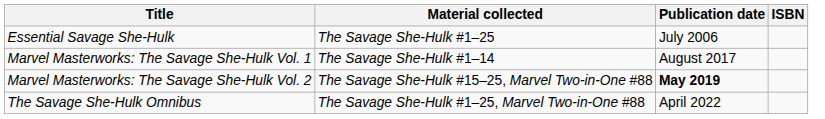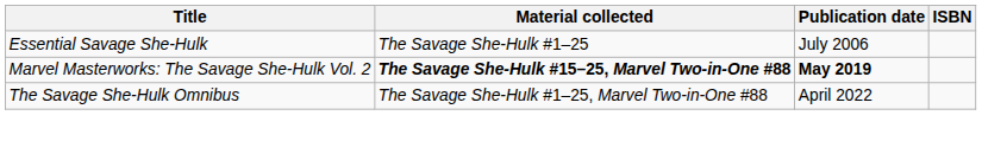- row: Marvel Masterworks: The Savage She-Hulk Vol. 1 | The Savage She-Hulk #1–14 | August 2017
Marvel Masterworks: The Savage She-Hulk Vol. 2 | Material collected: normal -> bold
